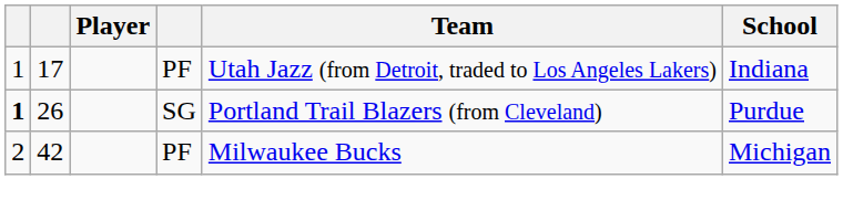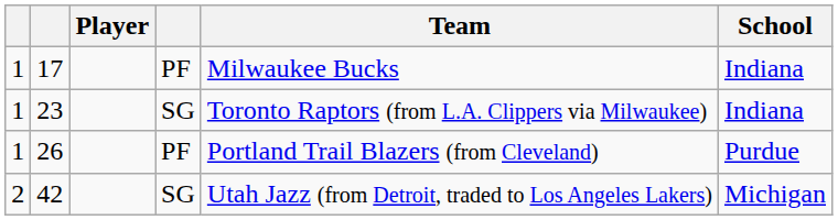17 | Team: Utah Jazz (from Detroit, traded to Los Angeles Lakers) -> Milwaukee Bucks
+ row: 1 | 23 | SG | Toronto Raptors (from L.A. Clippers via Milwaukee) | Indiana
26 | column 1: bold -> normal
26 | column 4: SG -> PF
42 | column 4: PF -> SG
42 | Team: Milwaukee Bucks -> Utah Jazz (from Detroit, traded to Los Angeles Lakers)
